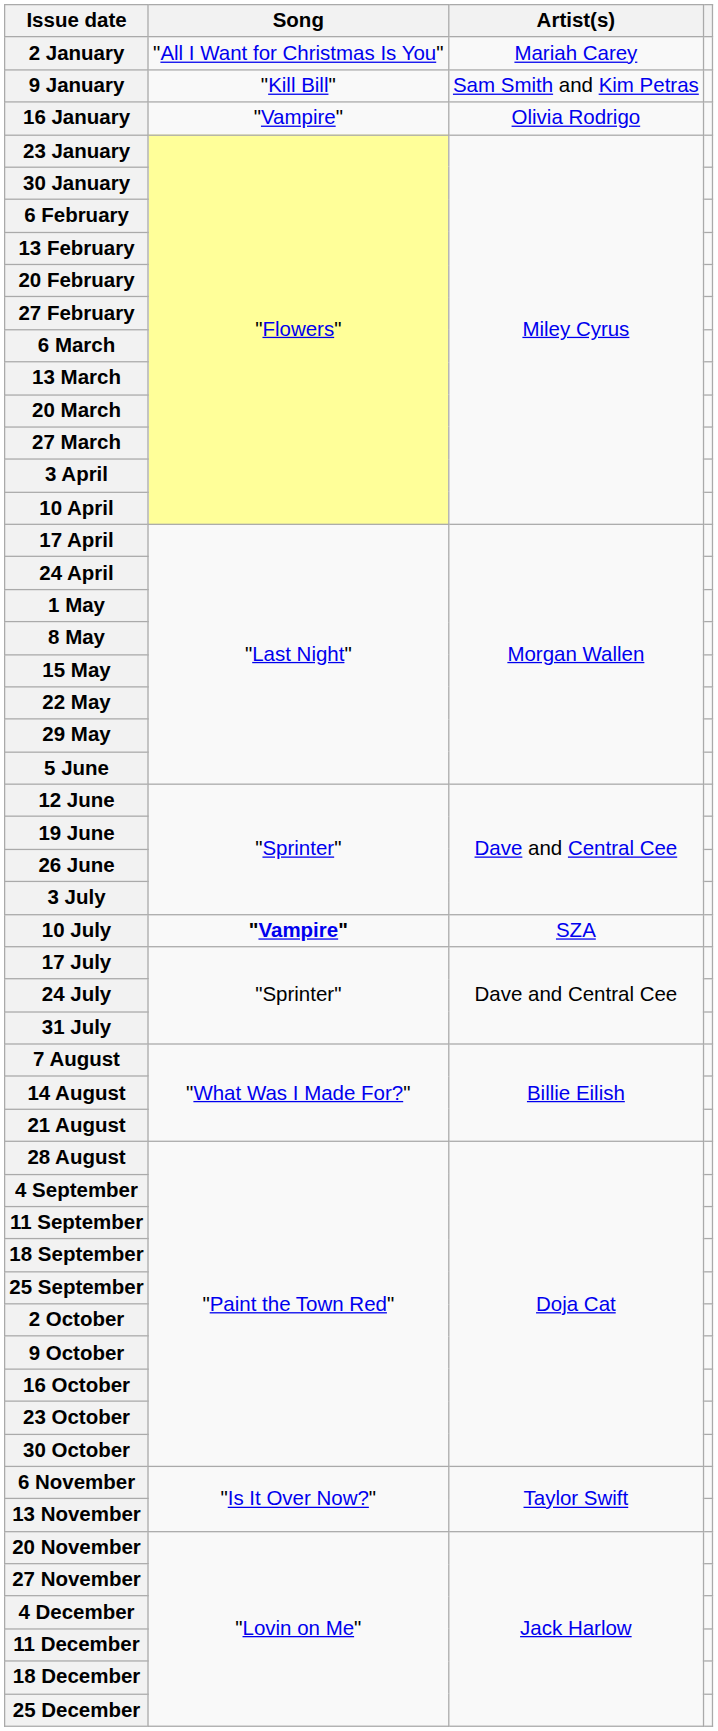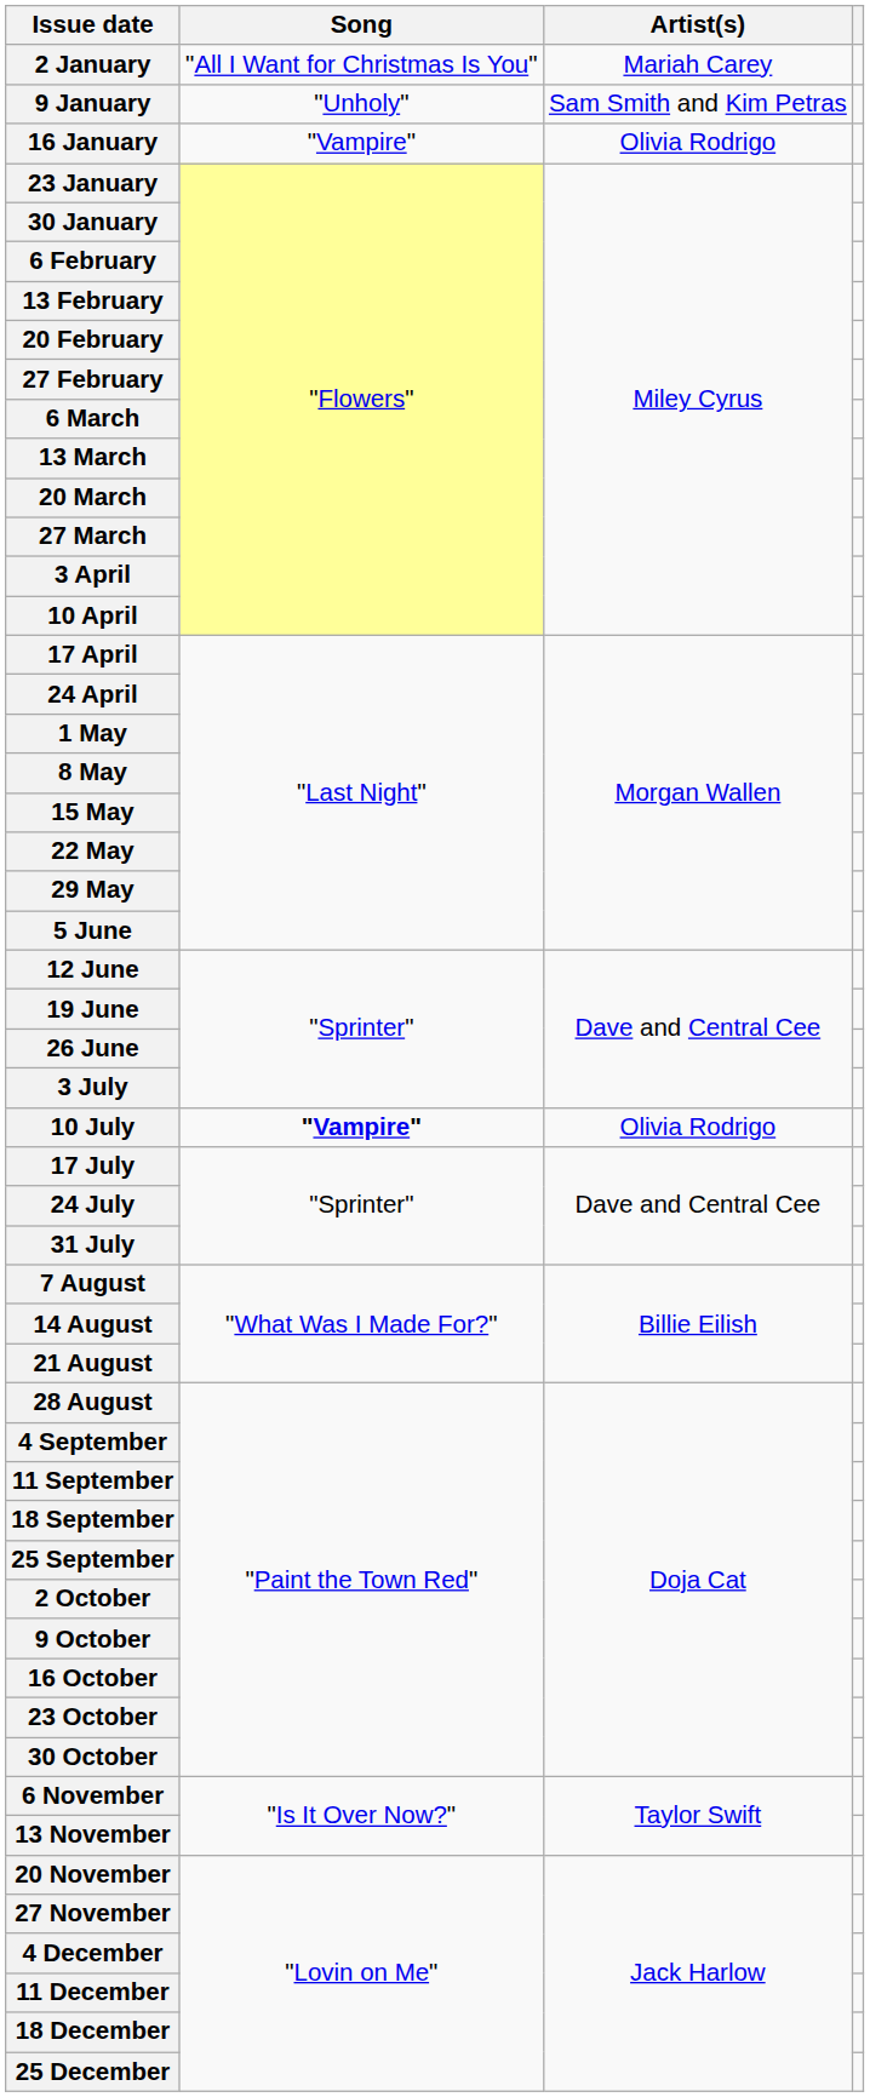9 January | Song: "Kill Bill" -> "Unholy"
10 July | Artist(s): SZA -> Olivia Rodrigo
